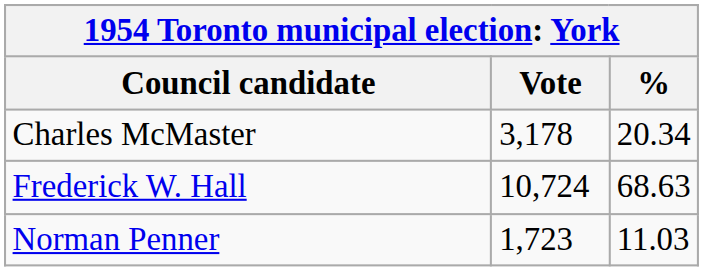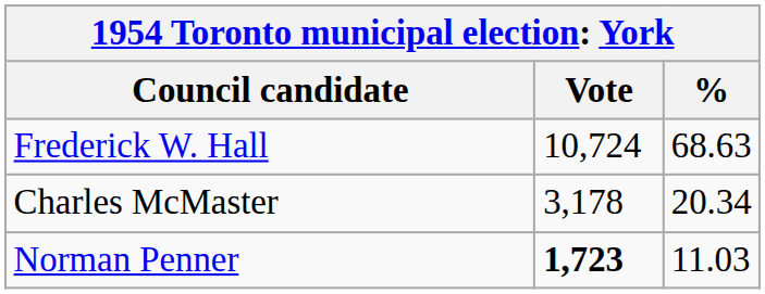rows swapped: Frederick W. Hall <-> Charles McMaster
Norman Penner | Vote: normal -> bold
